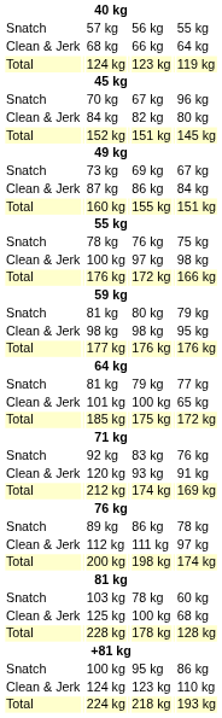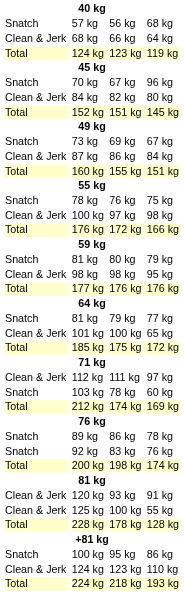57 kg | column 7: 55 kg -> 68 kg
rows swapped: 92 kg <-> 112 kg
rows swapped: 120 kg <-> 103 kg
125 kg | column 7: 68 kg -> 55 kg
